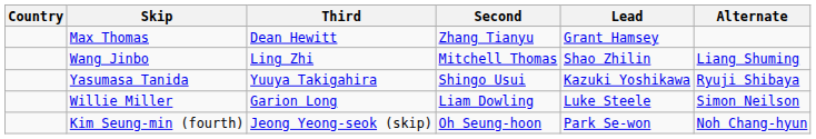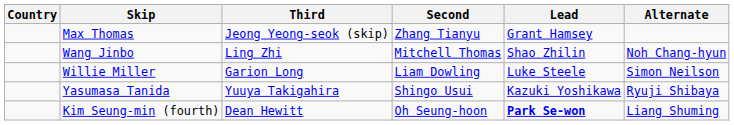Max Thomas | Third: Dean Hewitt -> Jeong Yeong-seok (skip)
Wang Jinbo | Alternate: Liang Shuming -> Noh Chang-hyun
rows swapped: Yasumasa Tanida <-> Willie Miller
Kim Seung-min (fourth) | Third: Jeong Yeong-seok (skip) -> Dean Hewitt
Kim Seung-min (fourth) | Lead: normal -> bold
Kim Seung-min (fourth) | Alternate: Noh Chang-hyun -> Liang Shuming
